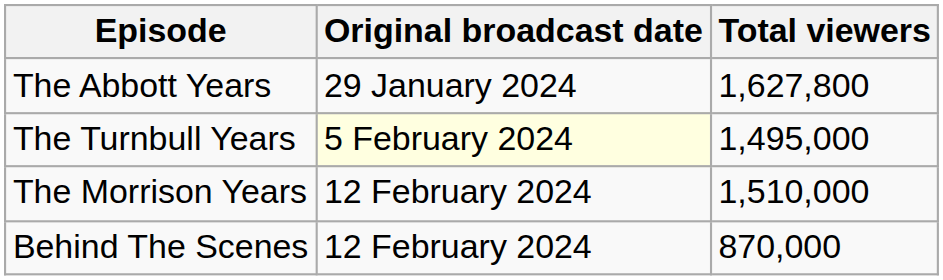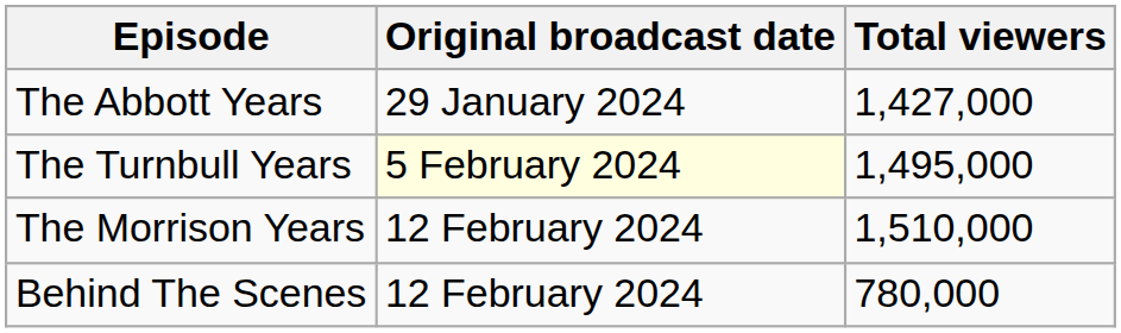The Abbott Years | Total viewers: 1,627,800 -> 1,427,000
Behind The Scenes | Total viewers: 870,000 -> 780,000
